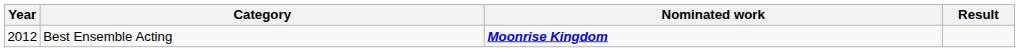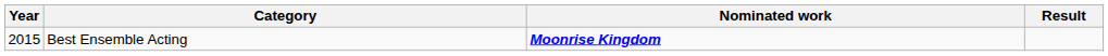Best Ensemble Acting | Year: 2012 -> 2015
